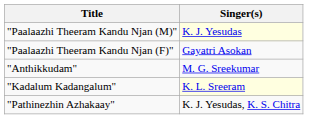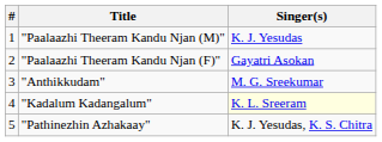+ column: # | 1 | 2 | 3 | 4 | 5
"Paalaazhi Theeram Kandu Njan (M)" | Singer(s): lightyellow background -> no background
